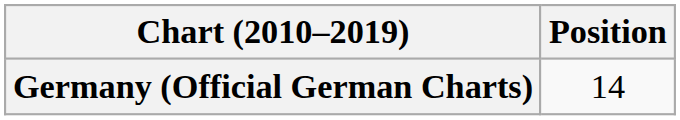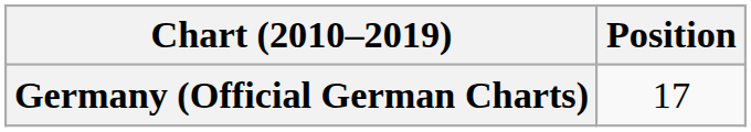Germany (Official German Charts) | Position: 14 -> 17
